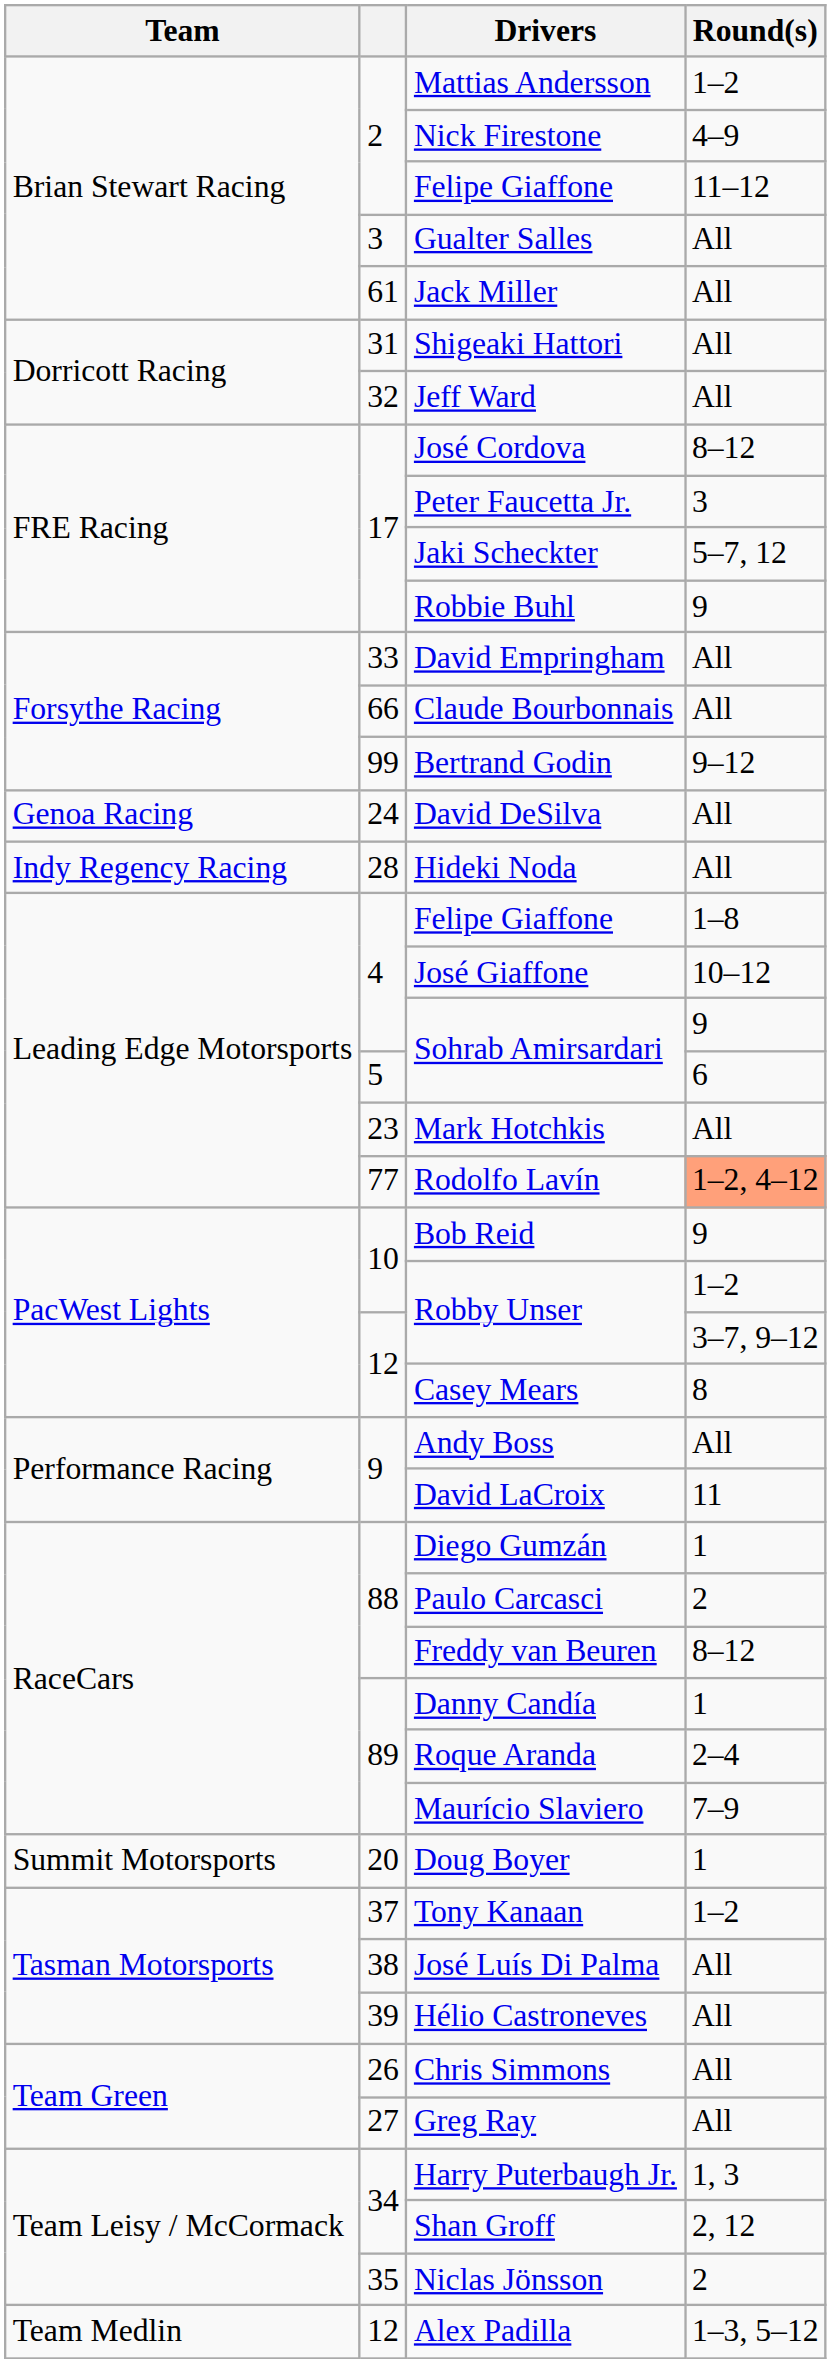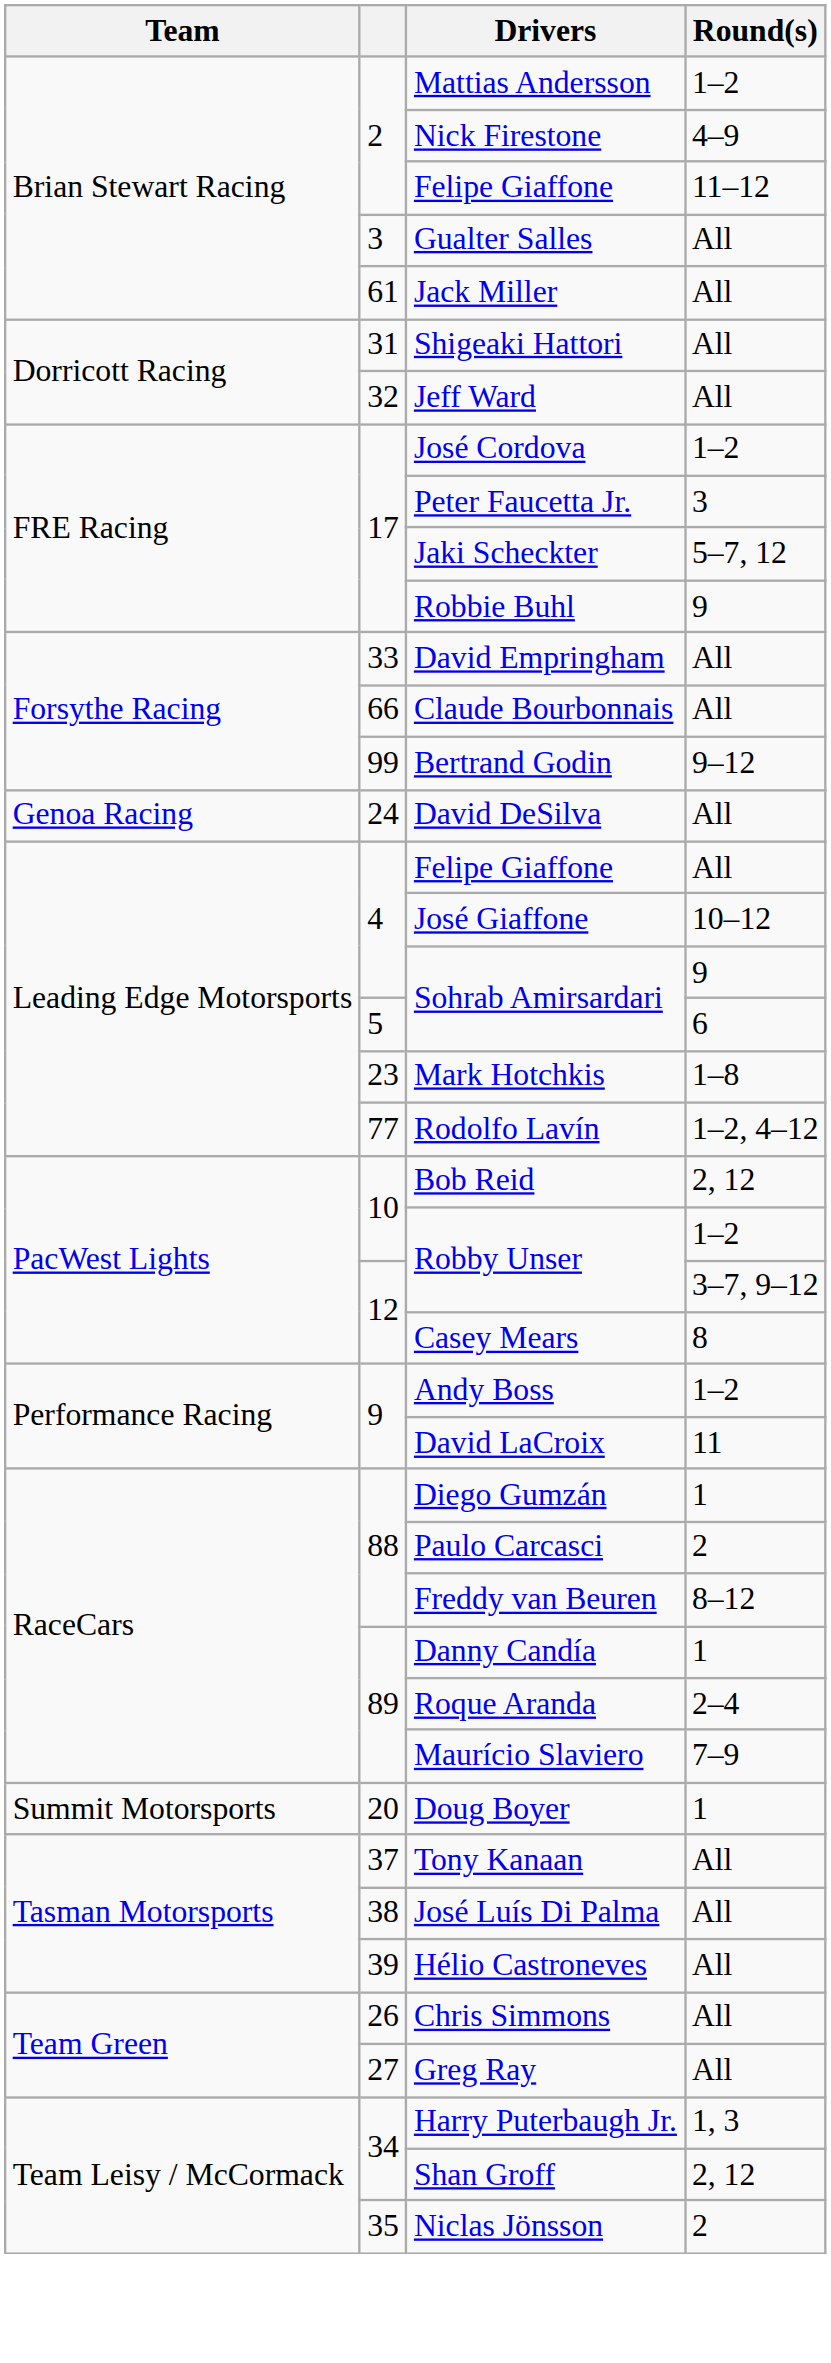José Cordova | Round(s): 8–12 -> 1–2
- row: Indy Regency Racing | 28 | Hideki Noda | All
4 / Felipe Giaffone | Round(s): 1–8 -> All
Mark Hotchkis | Round(s): All -> 1–8
Rodolfo Lavín | Round(s): lightsalmon background -> no background
Bob Reid | Round(s): 9 -> 2, 12
Andy Boss | Round(s): All -> 1–2
Tony Kanaan | Round(s): 1–2 -> All
- row: Team Medlin | 12 | Alex Padilla | 1–3, 5–12
